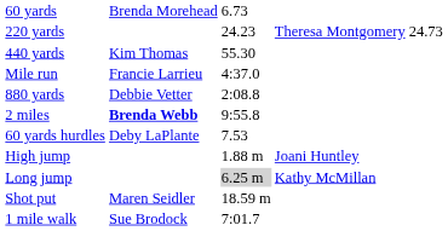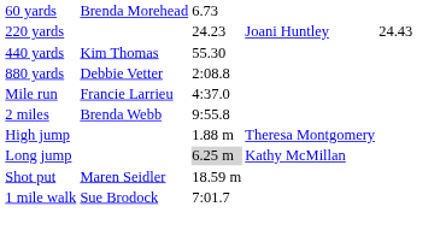220 yards | column 4: Theresa Montgomery -> Joani Huntley
220 yards | column 5: 24.73 -> 24.43
rows swapped: 880 yards <-> Mile run
2 miles | column 2: bold -> normal
- row: 60 yards hurdles | Deby LaPlante | 7.53
High jump | column 4: Joani Huntley -> Theresa Montgomery
